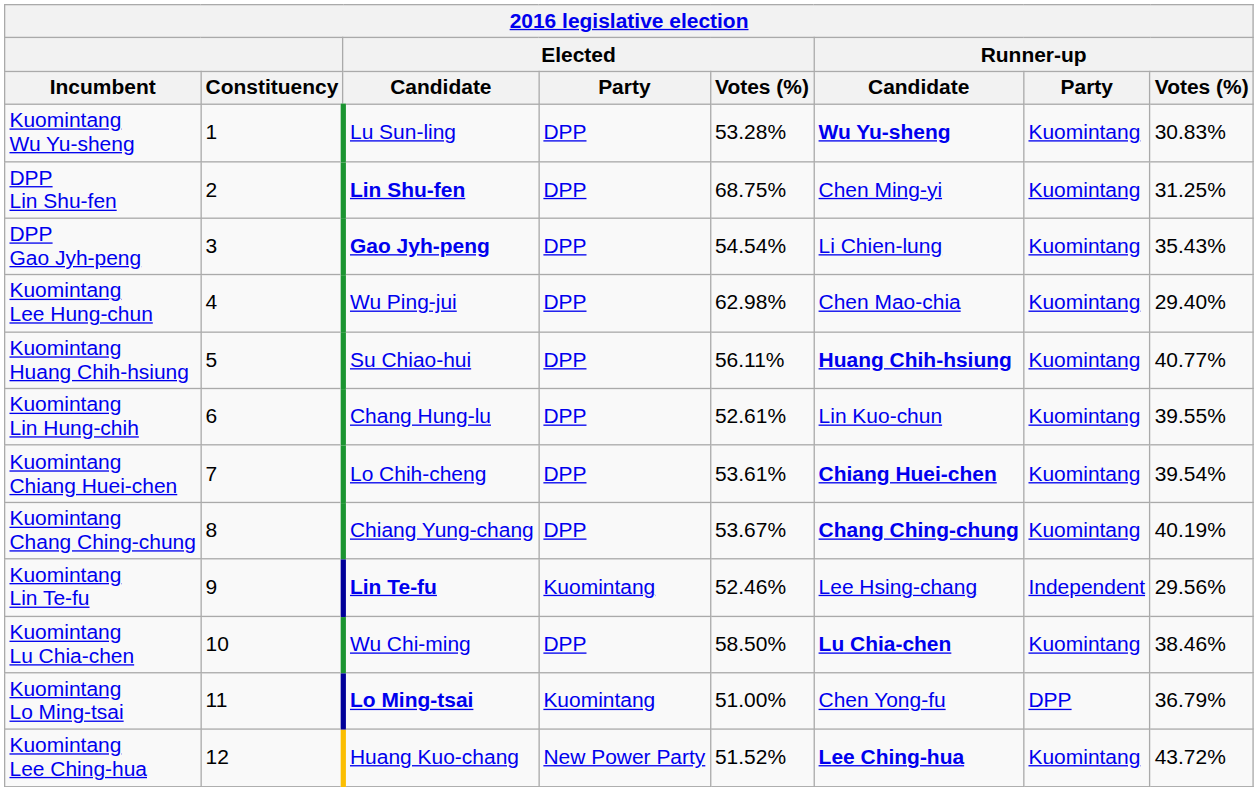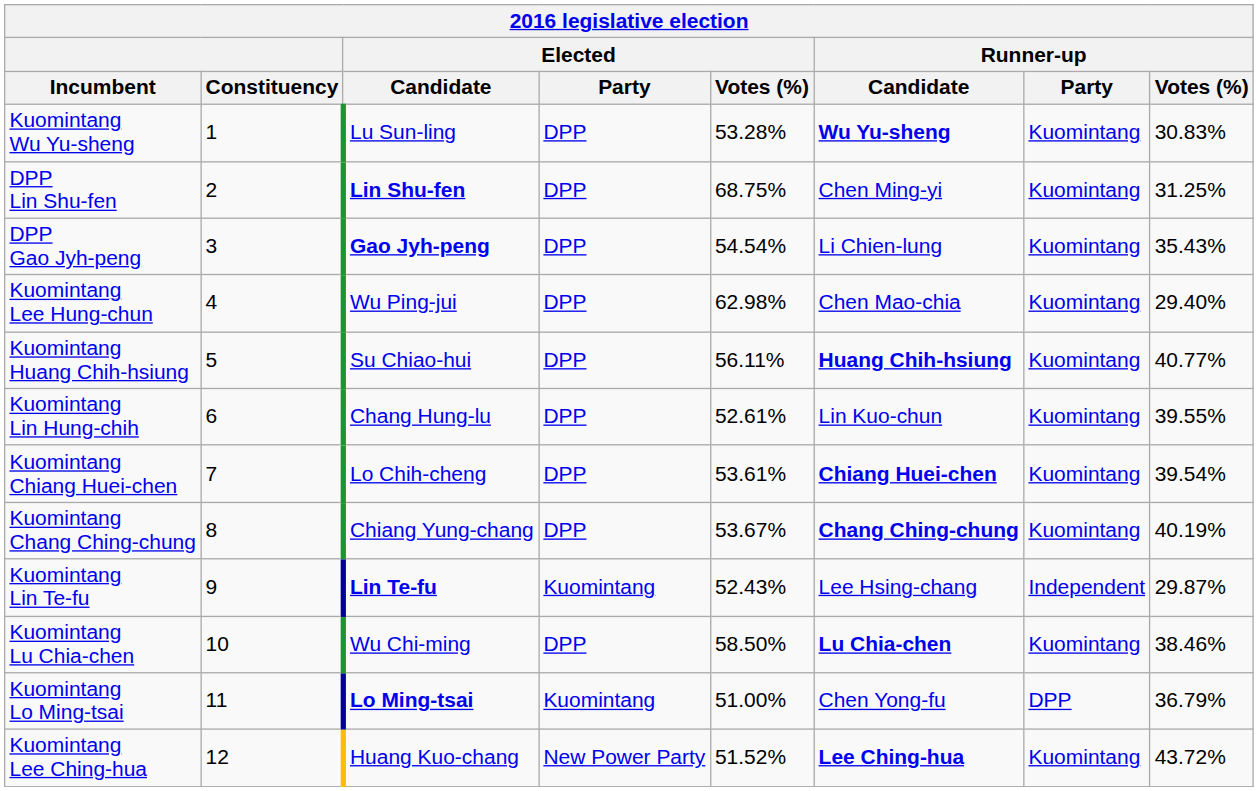Kuomintang Lin Te-fu | Elected / Votes (%): 52.46% -> 52.43%
Kuomintang Lin Te-fu | Runner-up / Votes (%): 29.56% -> 29.87%
